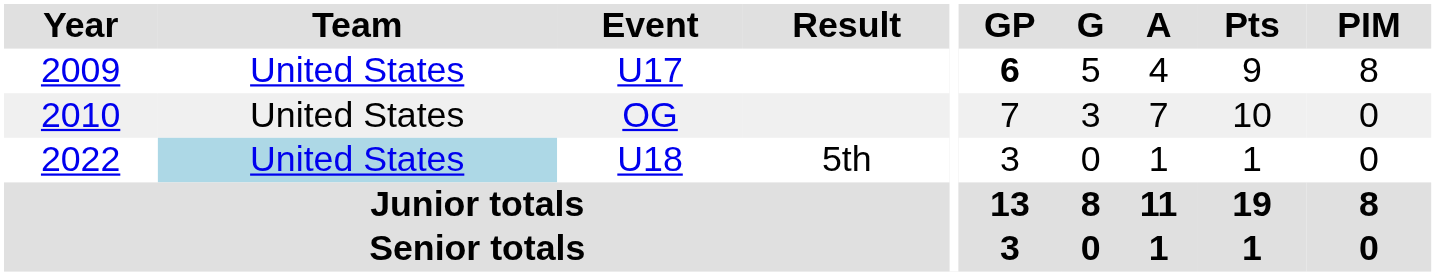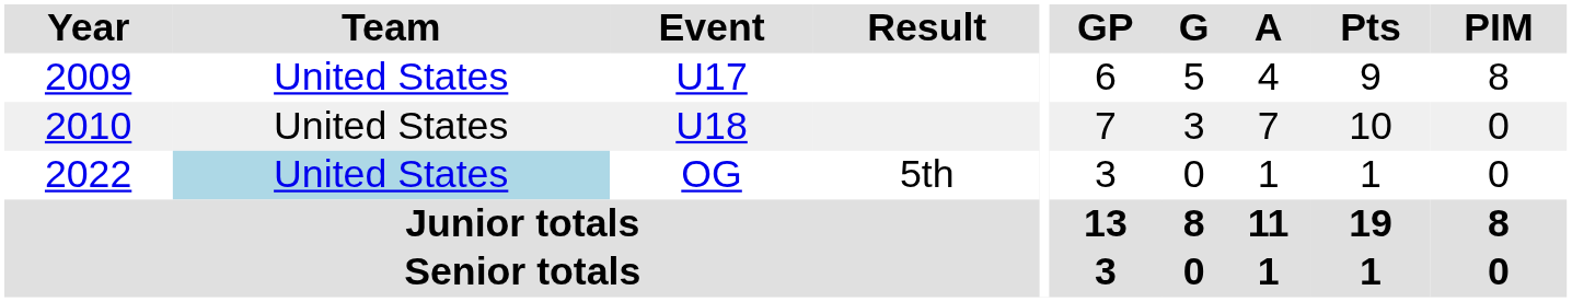2009 | GP: bold -> normal
2010 | Event: OG -> U18
2022 | Event: U18 -> OG
